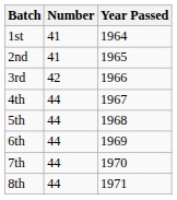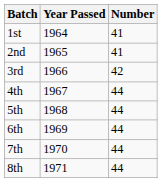columns swapped: Year Passed <-> Number
